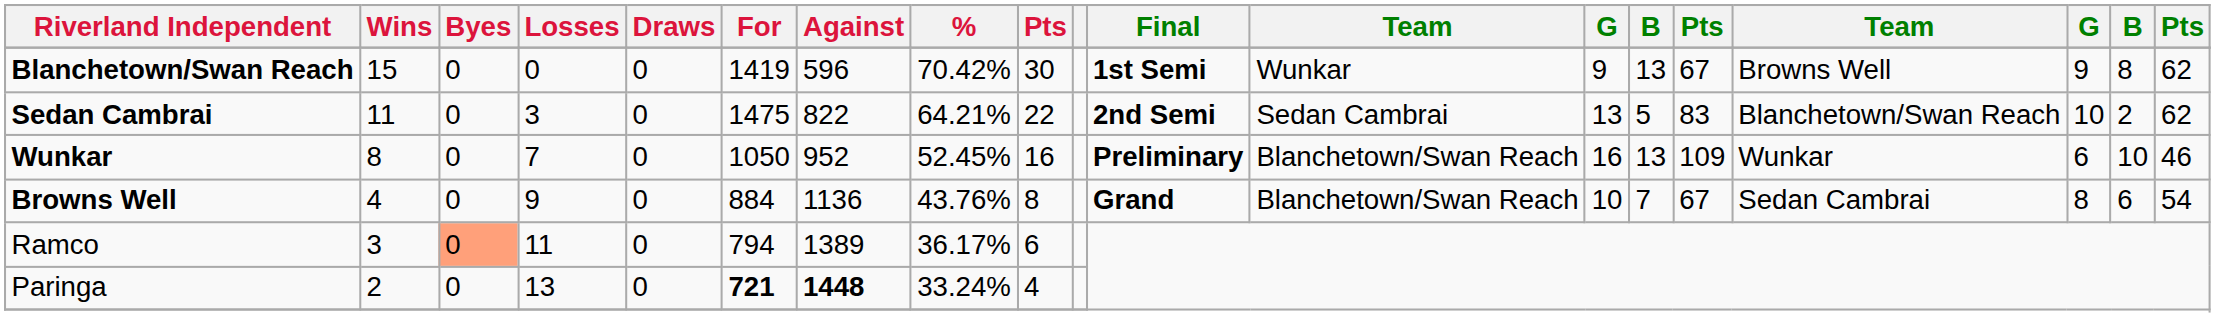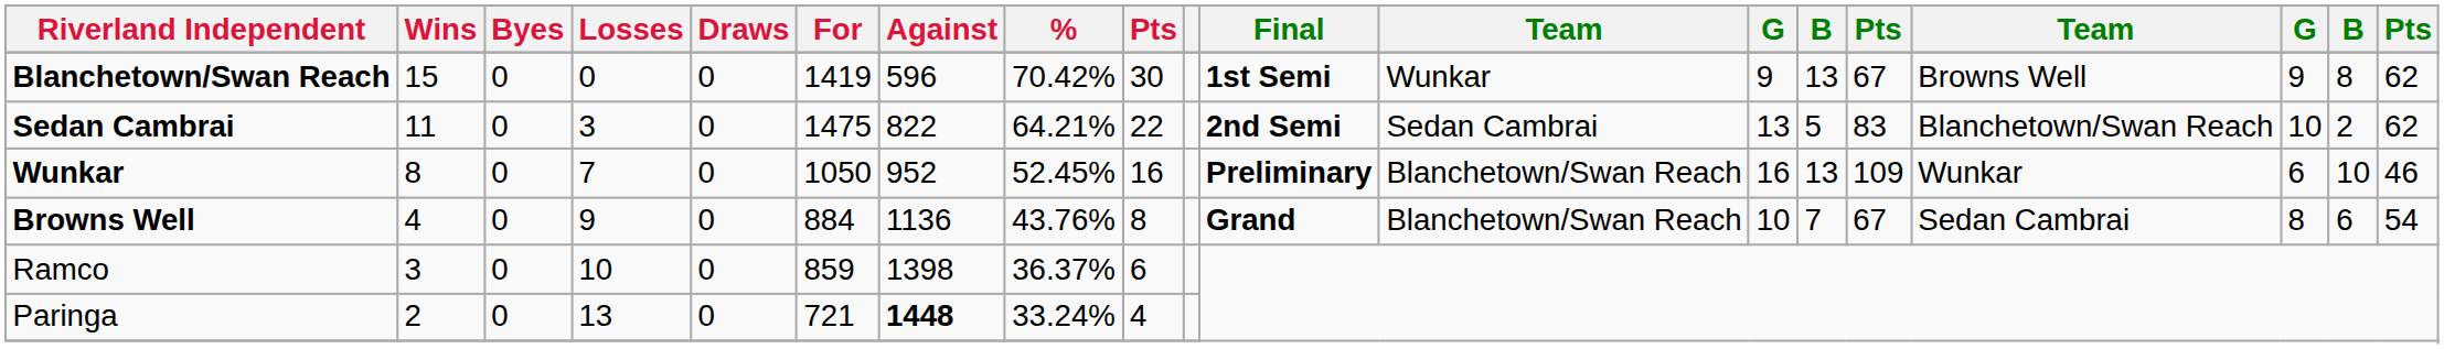Ramco | Byes: lightsalmon background -> no background
Ramco | Losses: 11 -> 10
Ramco | For: 794 -> 859
Ramco | Against: 1389 -> 1398
Ramco | %: 36.17% -> 36.37%
Paringa | For: bold -> normal
